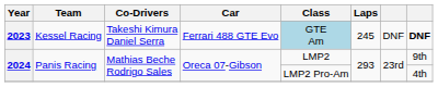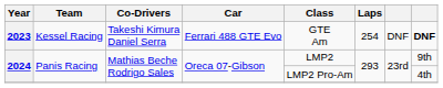2023 | Class: lightblue background -> no background
2023 | Laps: 245 -> 254
